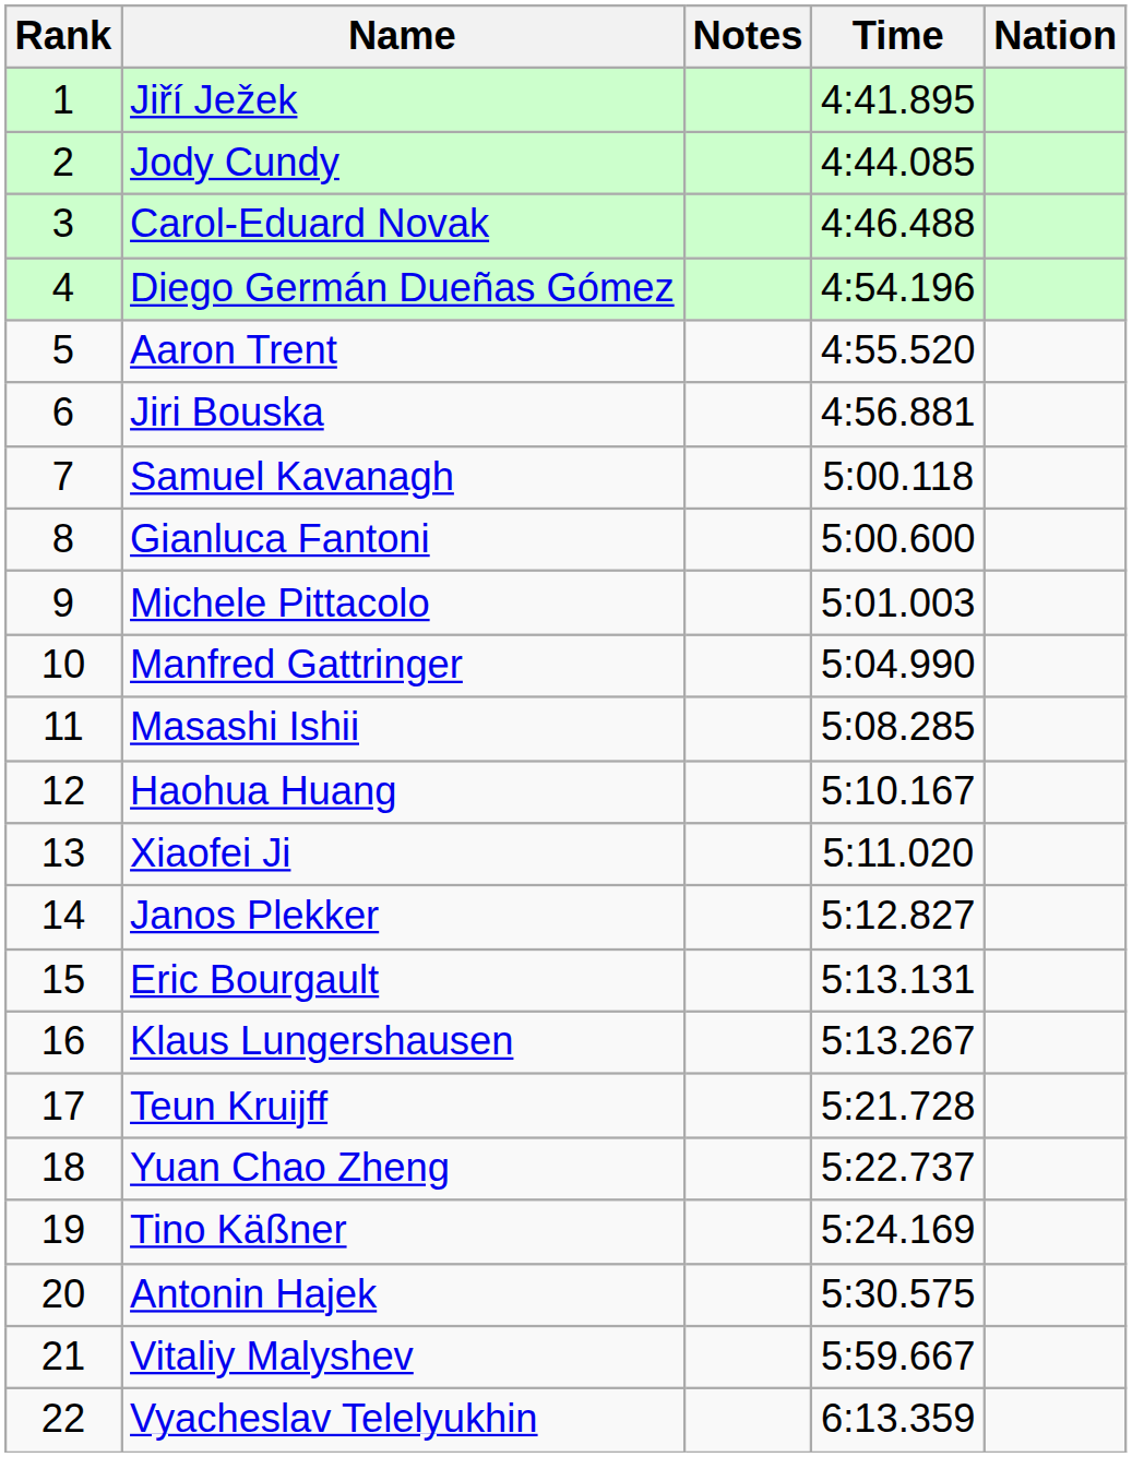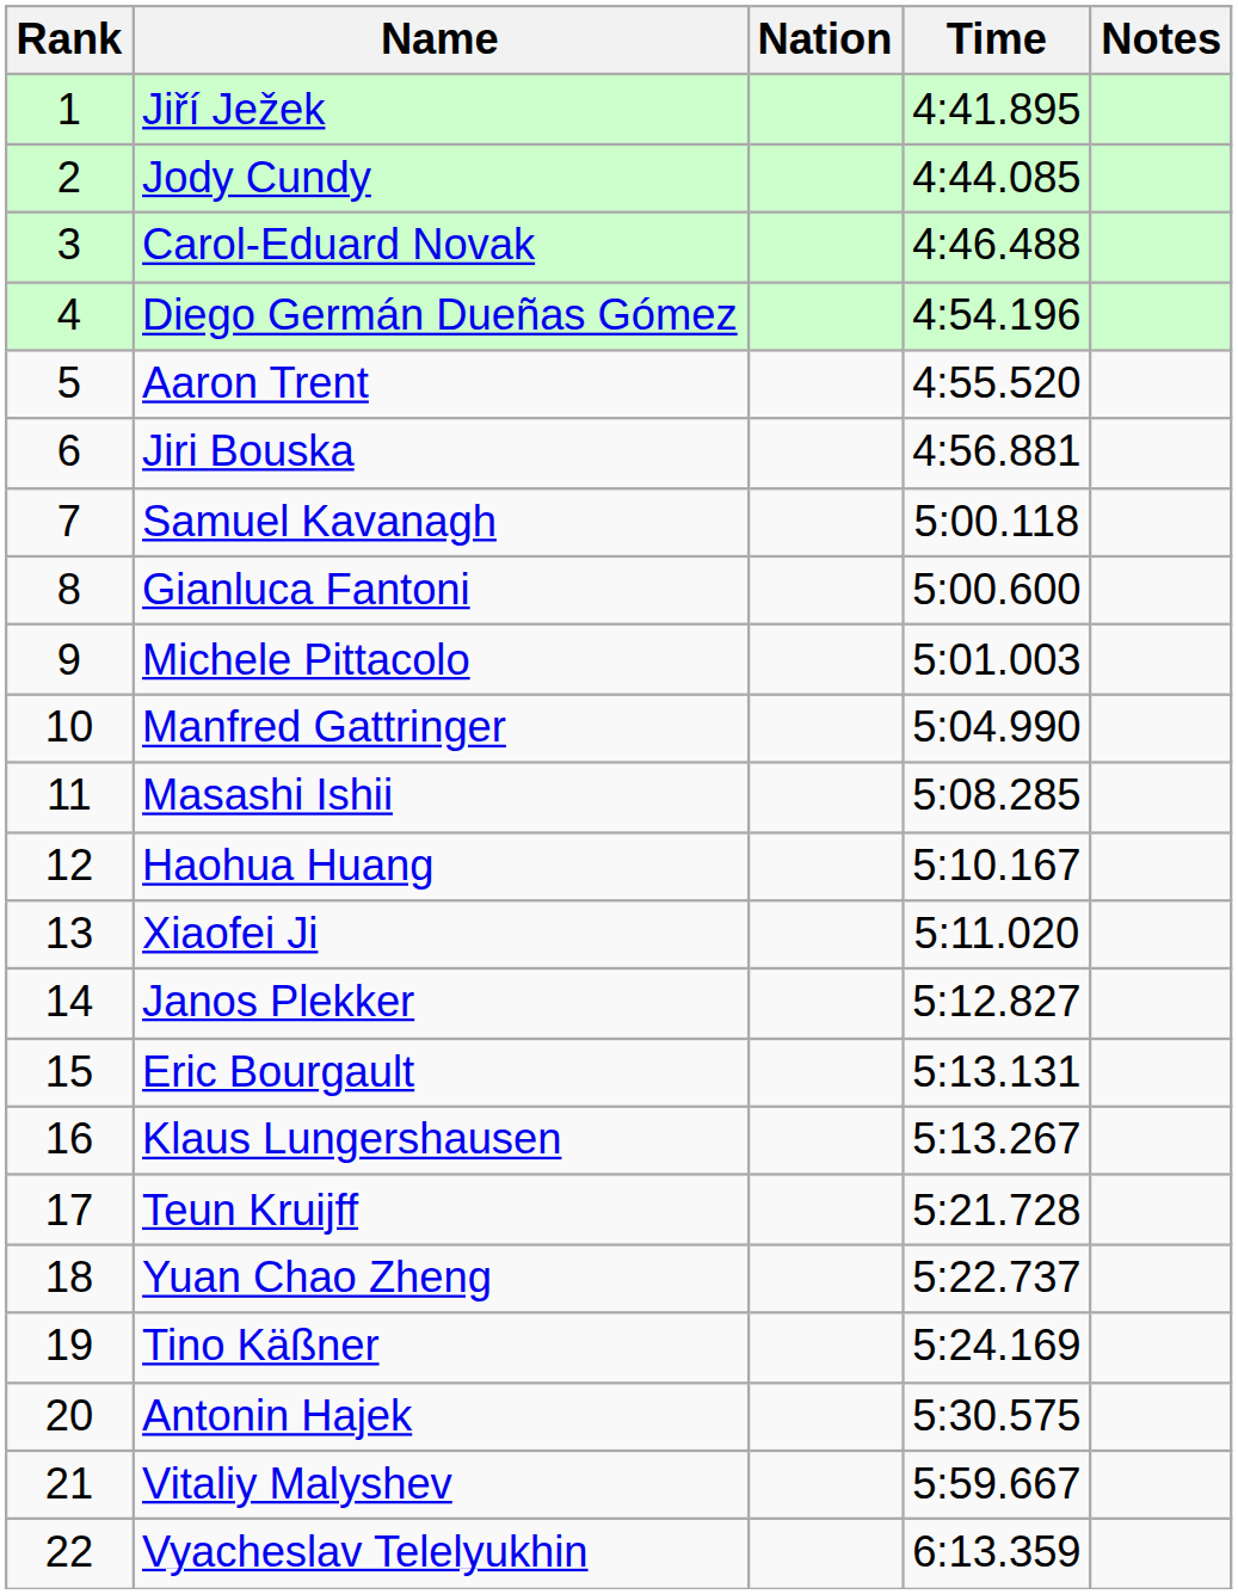columns swapped: Nation <-> Notes
